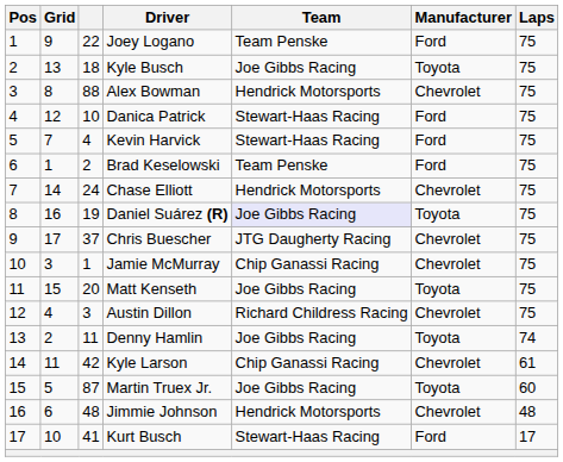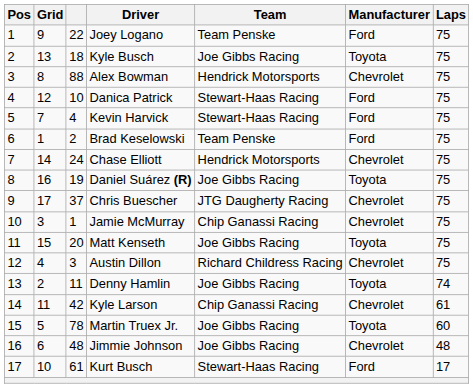Daniel Suárez (R) | Team: lavender background -> no background
Martin Truex Jr. | column 3: 87 -> 78
Jimmie Johnson | Team: Hendrick Motorsports -> Joe Gibbs Racing
Kurt Busch | column 3: 41 -> 61
